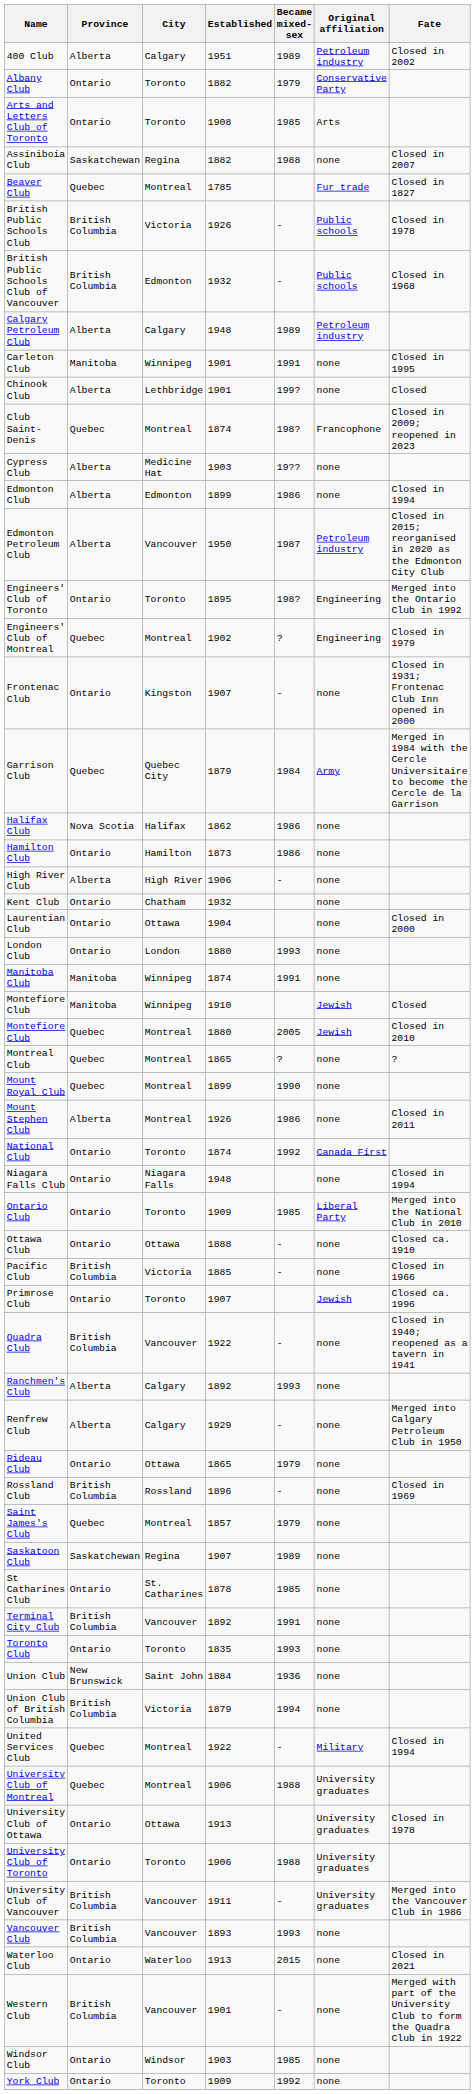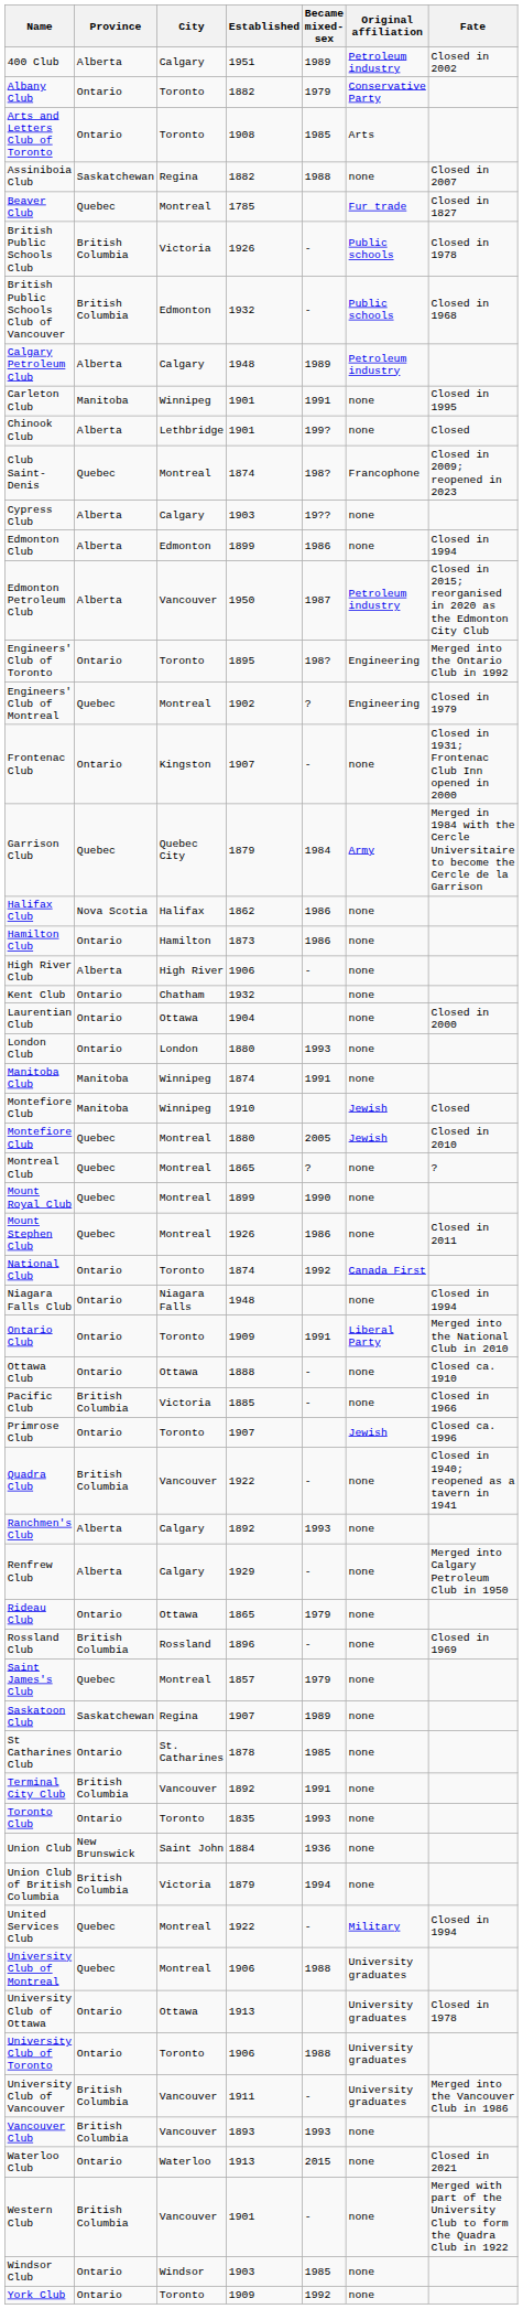Cypress Club | City: Medicine Hat -> Calgary
Mount Stephen Club | Province: Alberta -> Quebec
Ontario Club | Became mixed-sex: 1985 -> 1991
